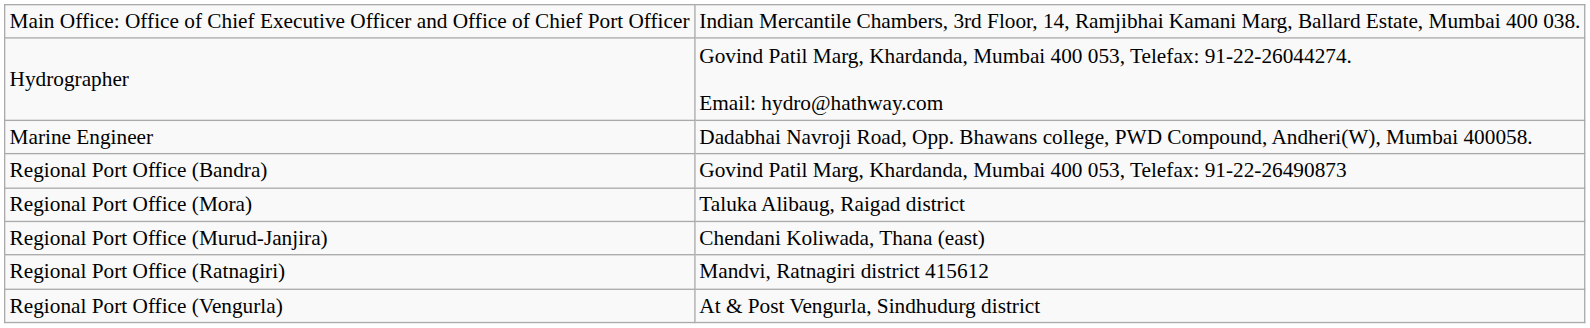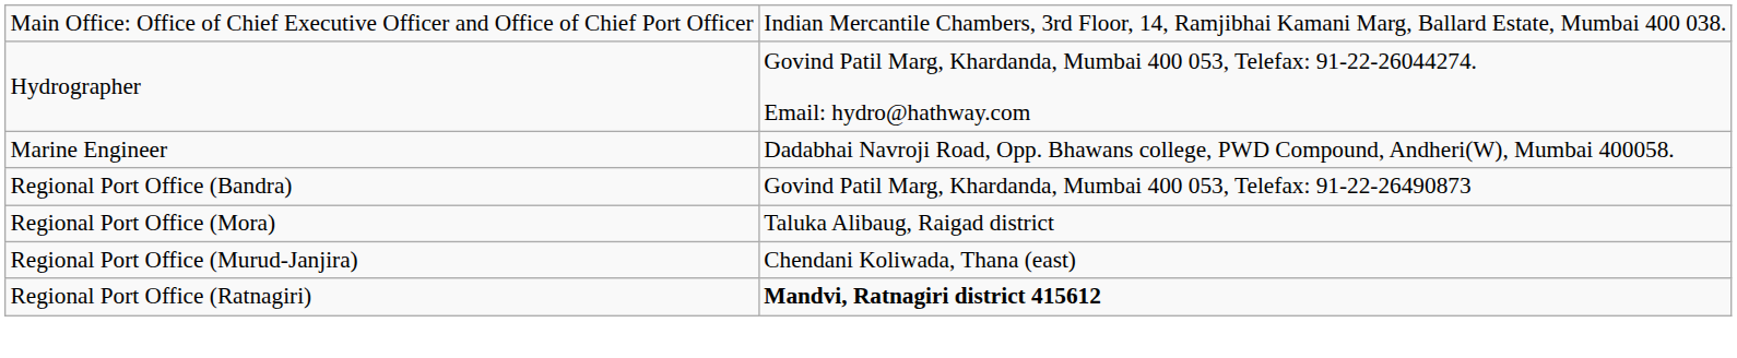Regional Port Office (Ratnagiri) | column 2: normal -> bold
- row: Regional Port Office (Vengurla) | At & Post Vengurla, Sindhudurg district
